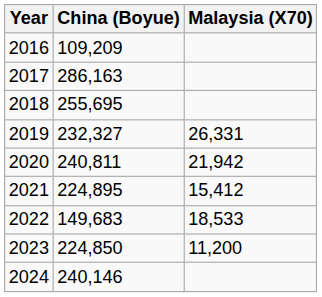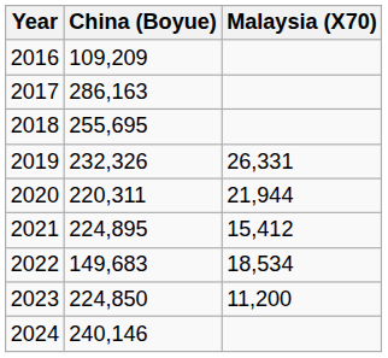2019 | China (Boyue): 232,327 -> 232,326
2020 | China (Boyue): 240,811 -> 220,311
2020 | Malaysia (X70): 21,942 -> 21,944
2022 | Malaysia (X70): 18,533 -> 18,534
